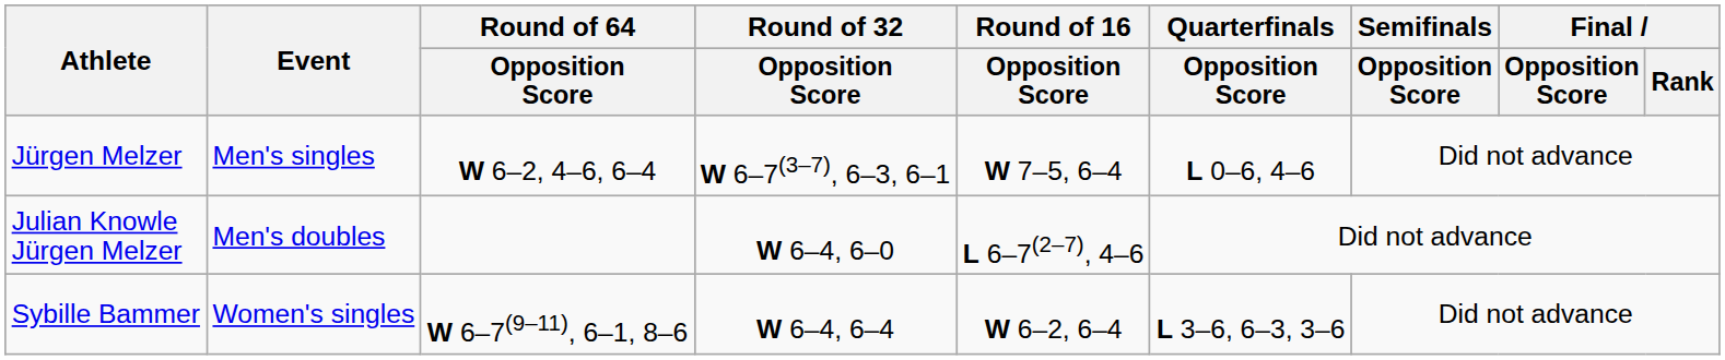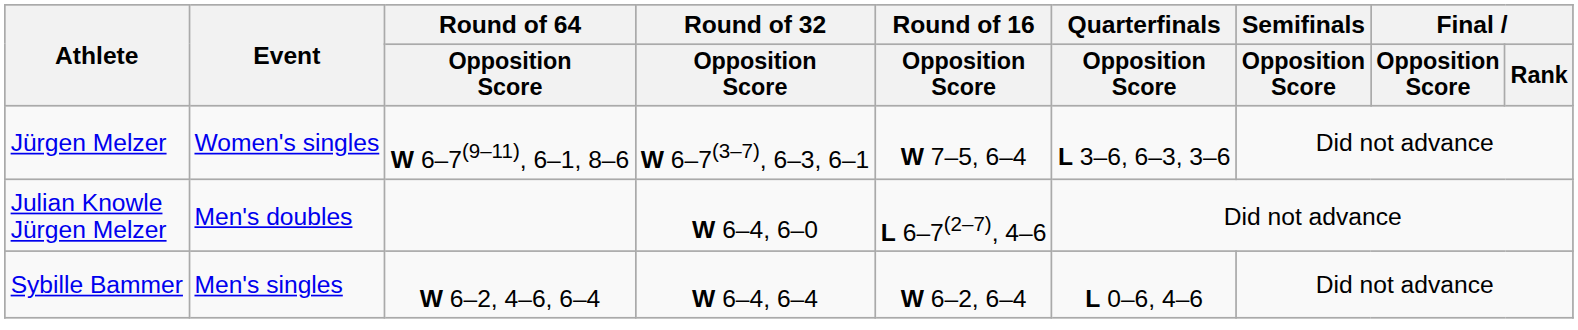Jürgen Melzer | Event: Men's singles -> Women's singles
Jürgen Melzer | Round of 64 / Opposition Score: W 6–2, 4–6, 6–4 -> W 6–7(9–11), 6–1, 8–6
Jürgen Melzer | Quarterfinals / Opposition Score: L 0–6, 4–6 -> L 3–6, 6–3, 3–6
Sybille Bammer | Event: Women's singles -> Men's singles
Sybille Bammer | Round of 64 / Opposition Score: W 6–7(9–11), 6–1, 8–6 -> W 6–2, 4–6, 6–4
Sybille Bammer | Quarterfinals / Opposition Score: L 3–6, 6–3, 3–6 -> L 0–6, 4–6
